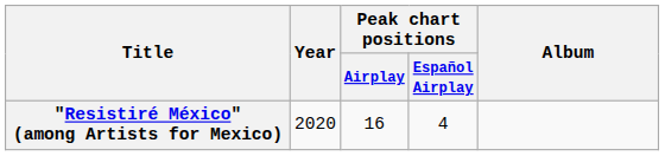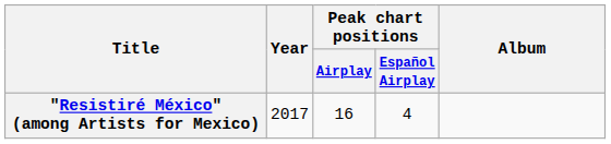"Resistiré México" (among Artists for Mexico) | Year: 2020 -> 2017
